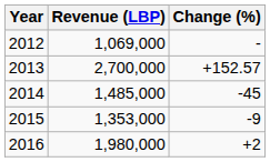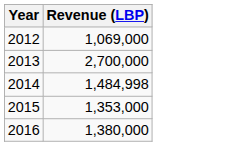- column: Change (%) | - | +152.57 | -45 | -9 | +2
2014 | Revenue (LBP): 1,485,000 -> 1,484,998
2016 | Revenue (LBP): 1,980,000 -> 1,380,000
